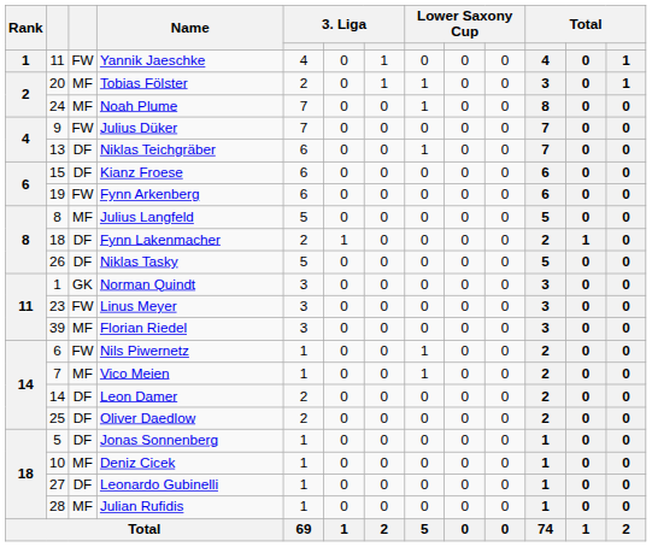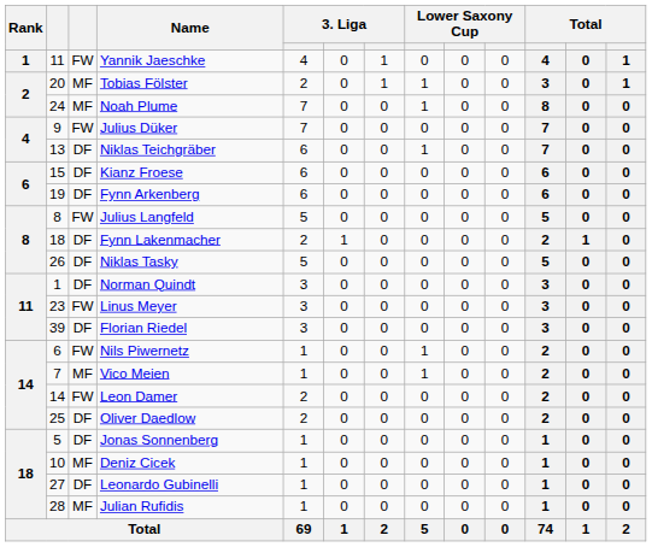Fynn Arkenberg | column 3: FW -> DF
Julius Langfeld | column 3: MF -> FW
Norman Quindt | column 3: GK -> DF
Florian Riedel | column 3: MF -> DF
Leon Damer | column 3: DF -> FW
